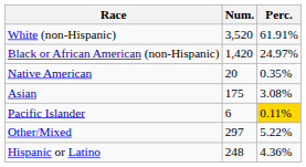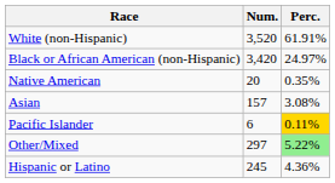Black or African American (non-Hispanic) | Num.: 1,420 -> 3,420
Asian | Num.: 175 -> 157
Other/Mixed | Perc.: no background -> lightgreen background
Hispanic or Latino | Num.: 248 -> 245
